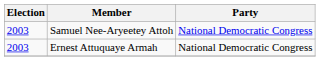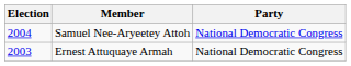Samuel Nee-Aryeetey Attoh | Election: 2003 -> 2004
